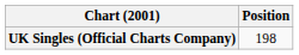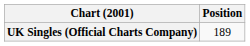UK Singles (Official Charts Company) | Position: 198 -> 189
